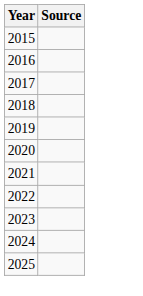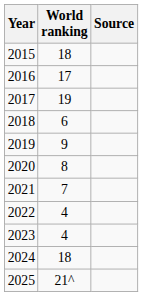+ column: World ranking | 18 | 17 | 19 | 6 | 9 | 8 | 7 | 4 | 4 | 18 | 21^
